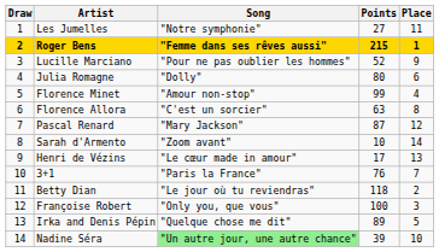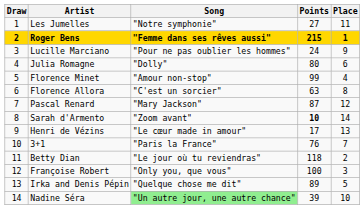Lucille Marciano | Points: 52 -> 24
Sarah d'Armento | Points: normal -> bold
